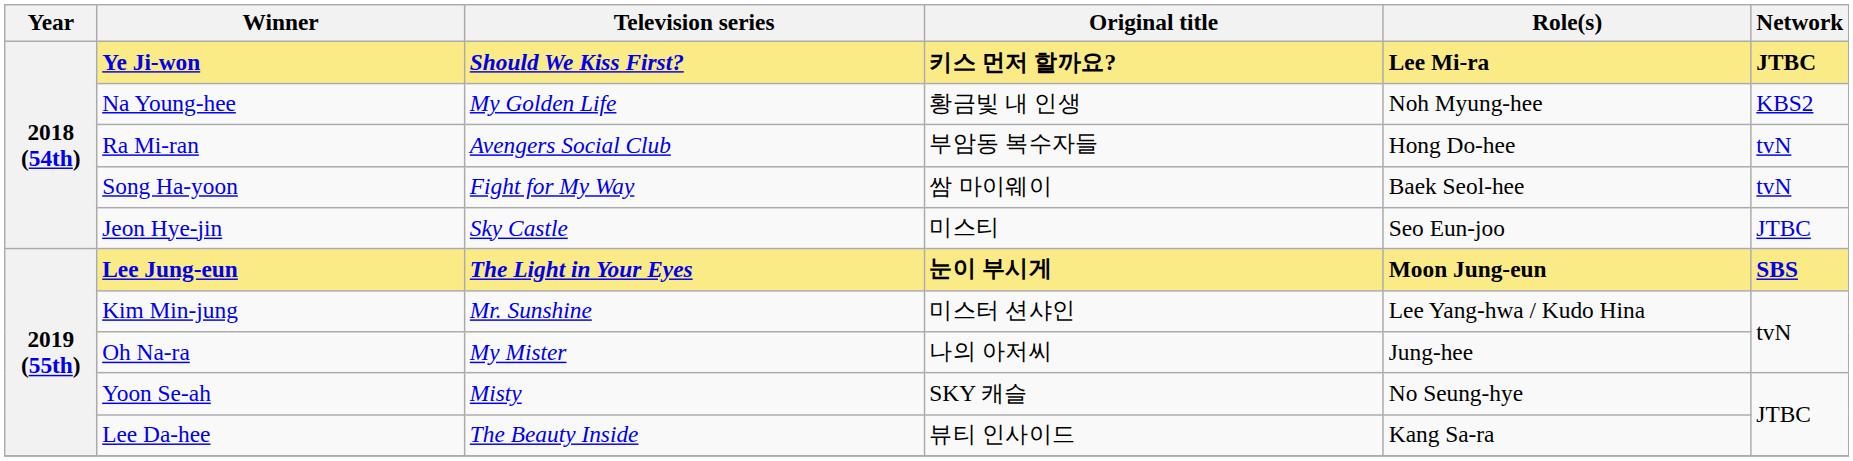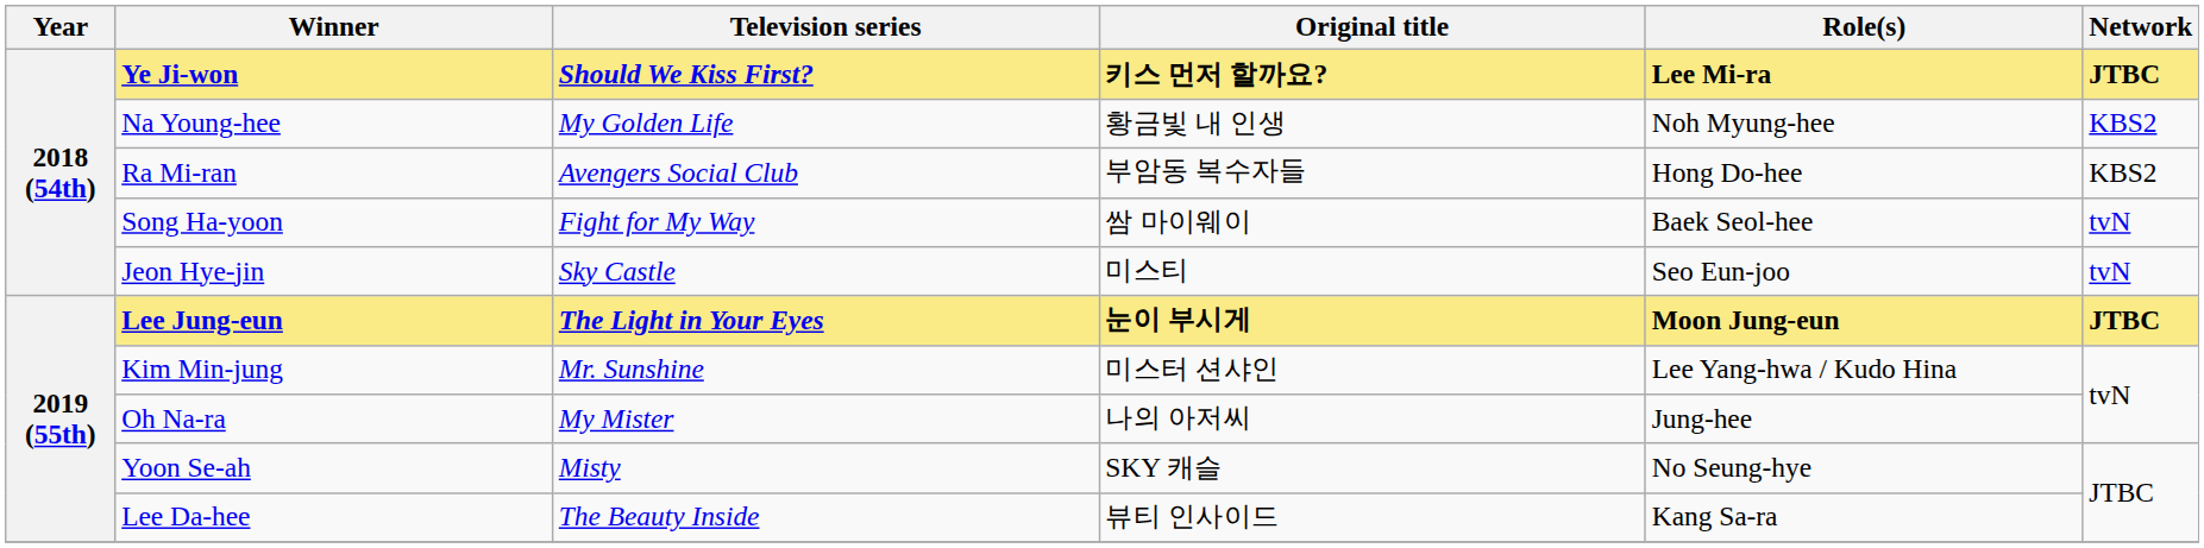Ra Mi-ran | Network: tvN -> KBS2
Jeon Hye-jin | Network: JTBC -> tvN
Lee Jung-eun | Network: SBS -> JTBC
